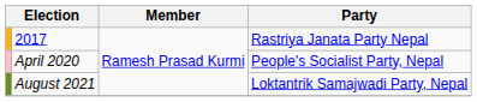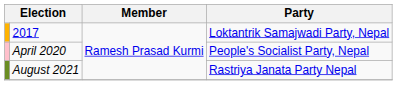2017 | Party: Rastriya Janata Party Nepal -> Loktantrik Samajwadi Party, Nepal
August 2021 | Party: Loktantrik Samajwadi Party, Nepal -> Rastriya Janata Party Nepal
